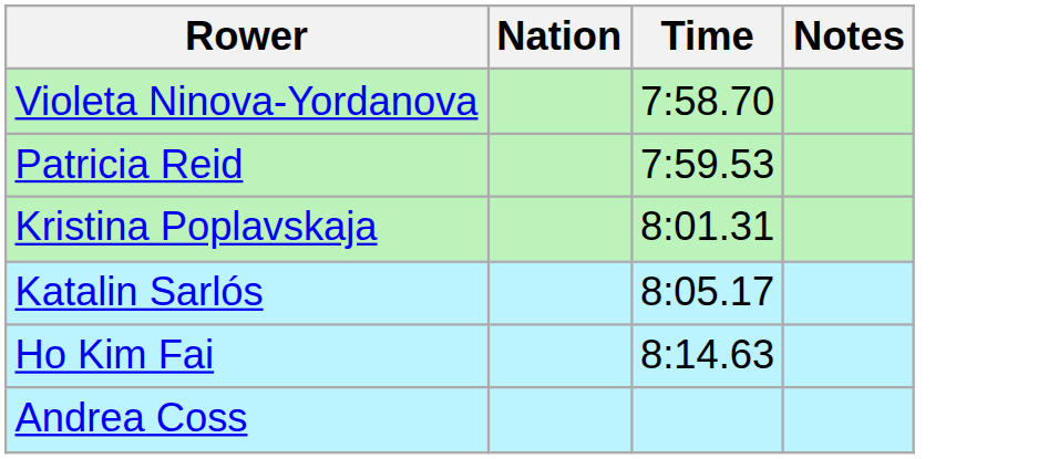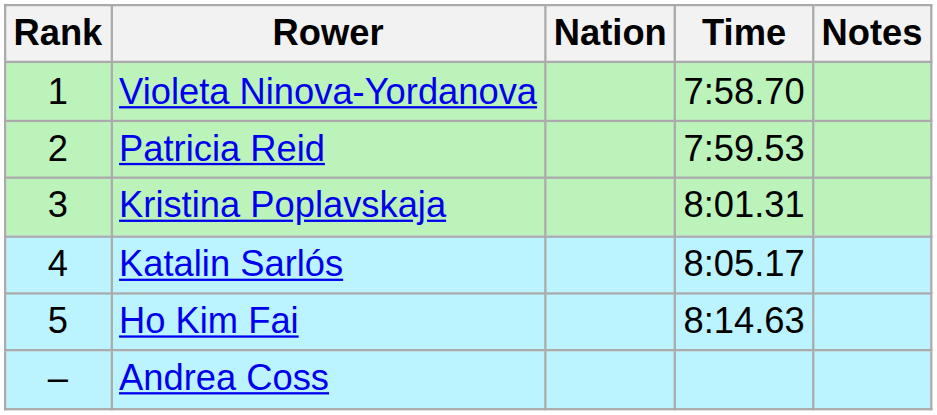+ column: Rank | 1 | 2 | 3 | 4 | 5 | –
